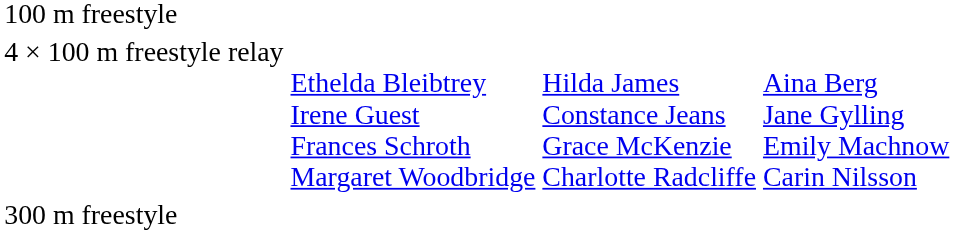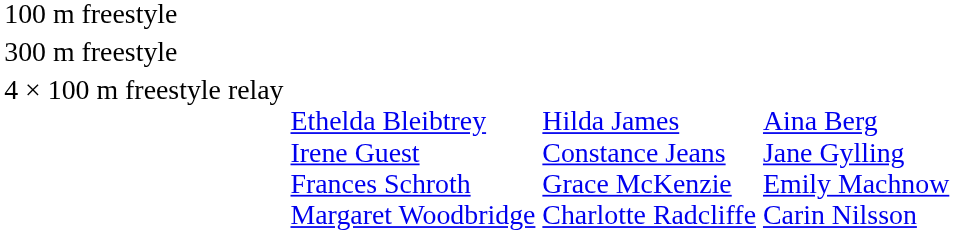rows swapped: 300 m freestyle <-> 4 × 100 m freestyle relay
